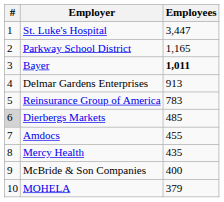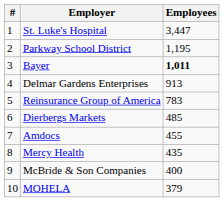Parkway School District | Employees: 1,165 -> 1,195
Dierbergs Markets | #: lightgrey background -> no background
